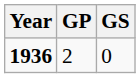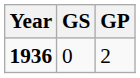columns swapped: GP <-> GS
